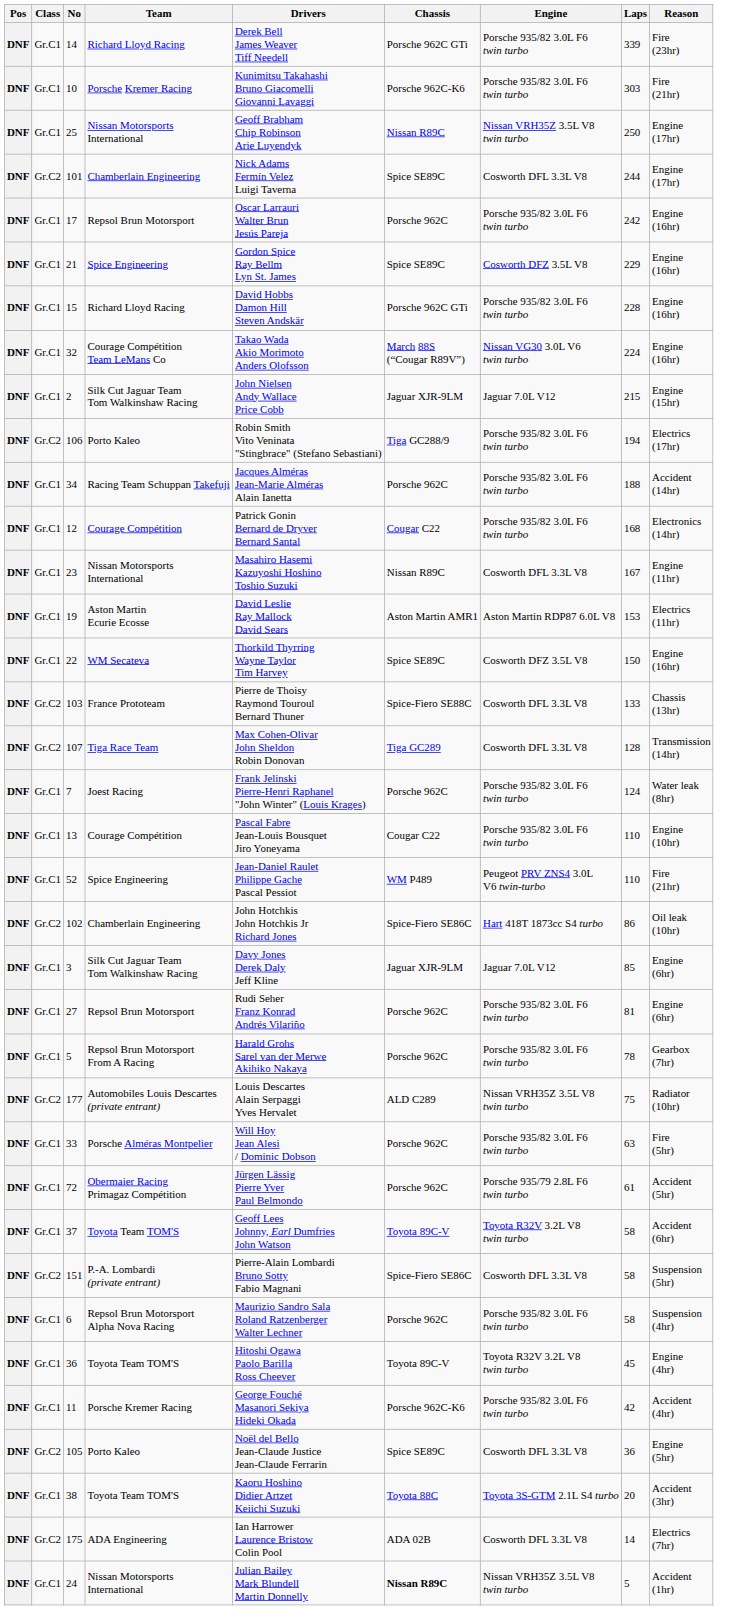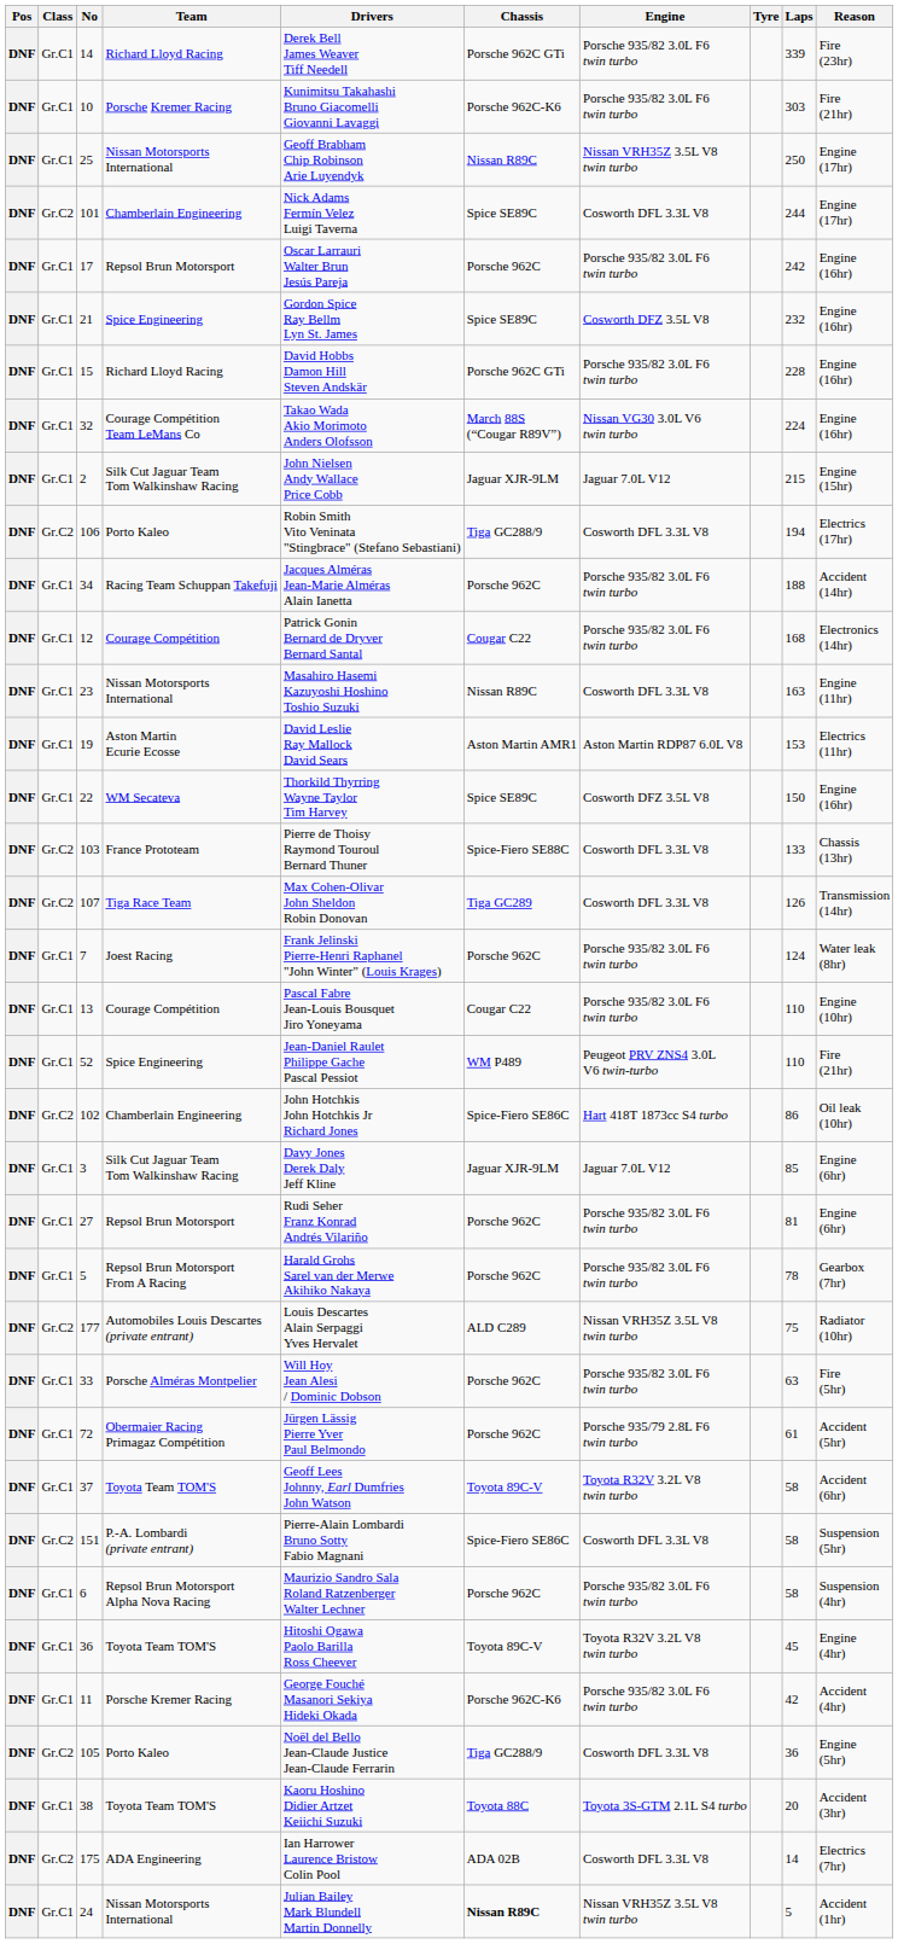+ column: Tyre
21 | Laps: 229 -> 232
106 | Engine: Porsche 935/82 3.0L F6 twin turbo -> Cosworth DFL 3.3L V8
23 | Laps: 167 -> 163
107 | Laps: 128 -> 126
105 | Chassis: Spice SE89C -> Tiga GC288/9
